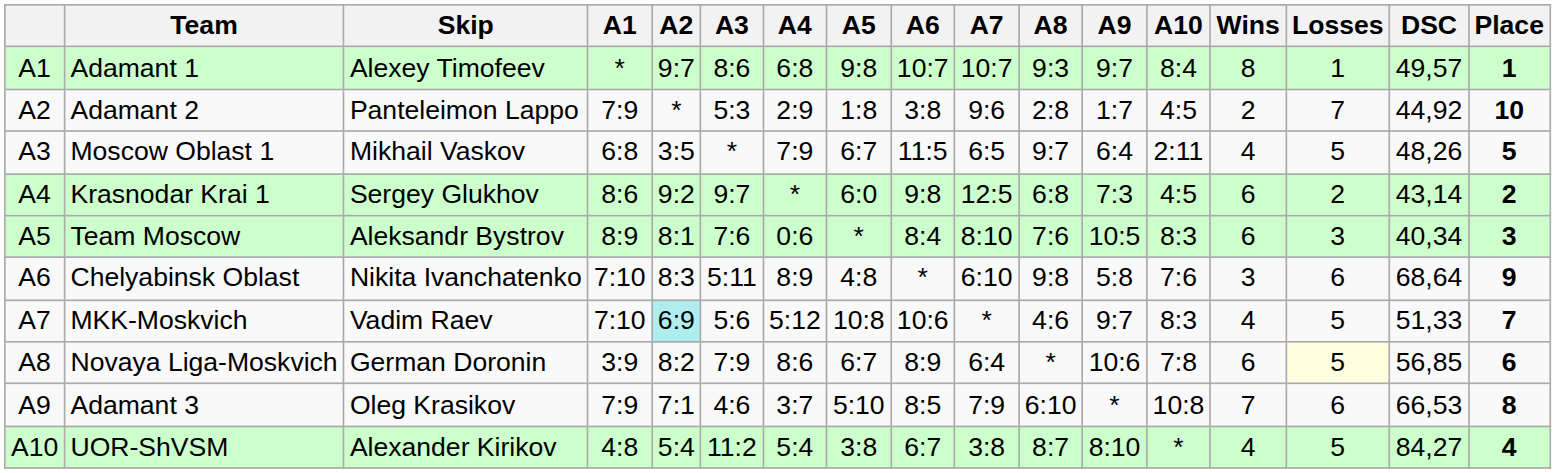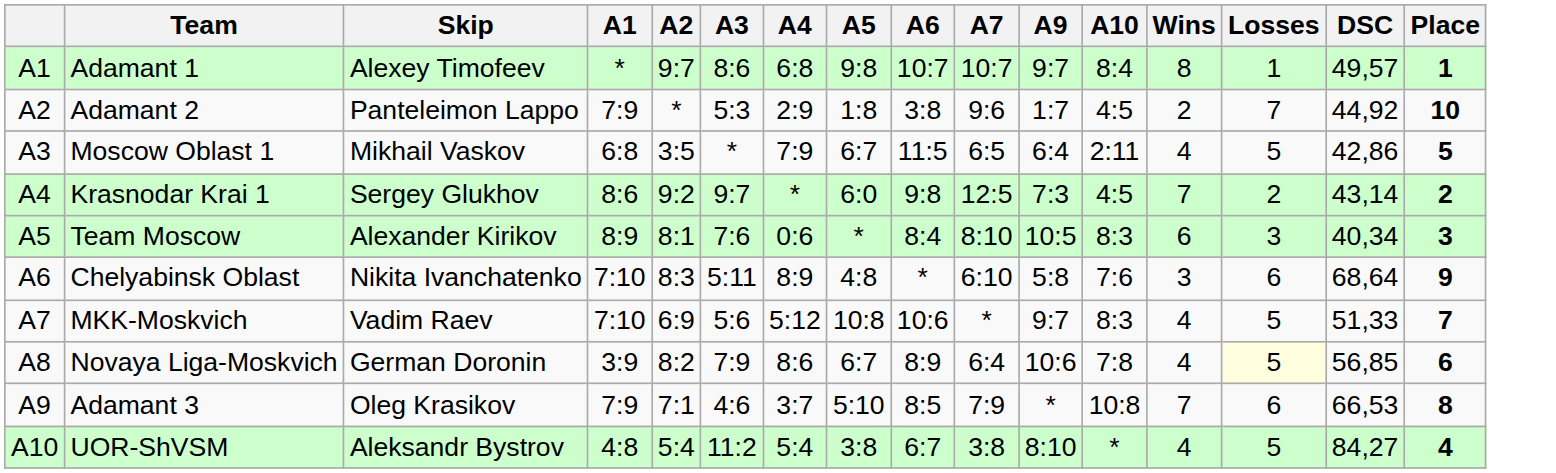- column: А8 | 9:3 | 2:8 | 9:7 | 6:8 | 7:6 | 9:8 | 4:6 | * | 6:10 | 8:7
Moscow Oblast 1 | DSC: 48,26 -> 42,86
Krasnodar Krai 1 | Wins: 6 -> 7
Team Moscow | Skip: Aleksandr Bystrov -> Alexander Kirikov
MKK-Moskvich | А2: paleturquoise background -> no background
Novaya Liga-Moskvich | Wins: 6 -> 4
UOR-ShVSM | Skip: Alexander Kirikov -> Aleksandr Bystrov
